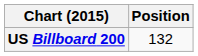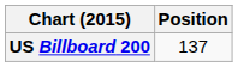US Billboard 200 | Position: 132 -> 137
